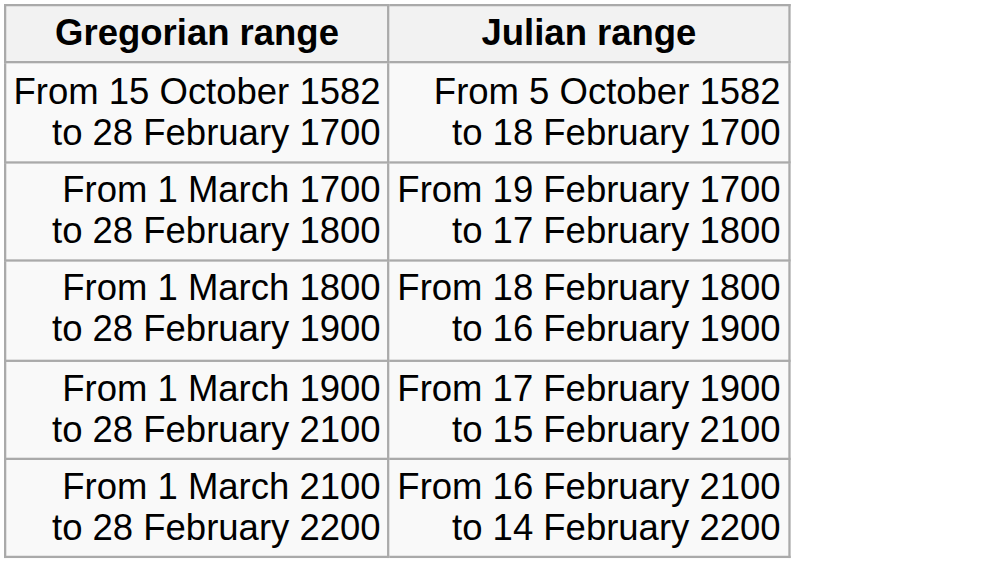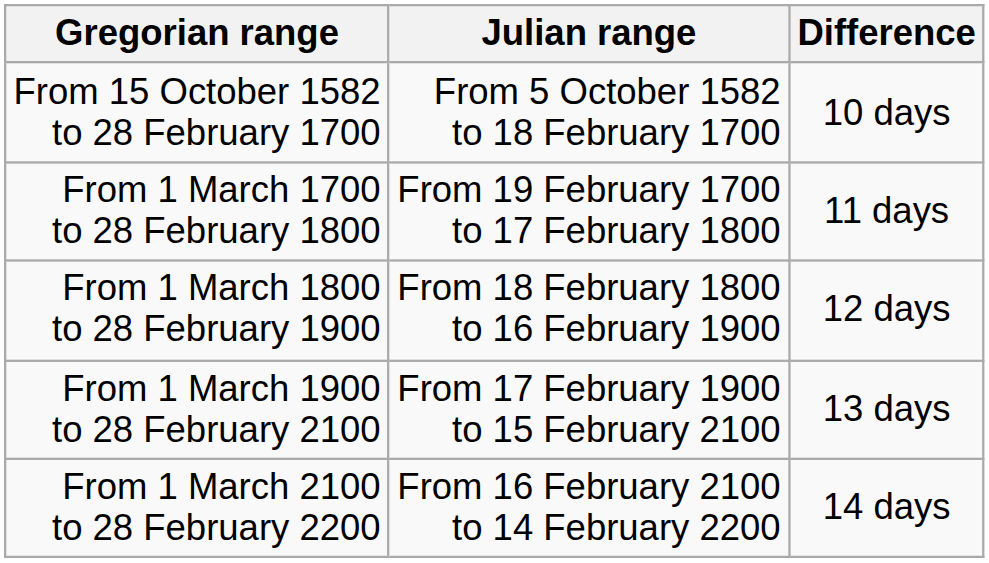+ column: Difference | 10 days | 11 days | 12 days | 13 days | 14 days
